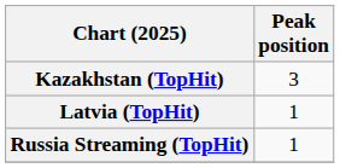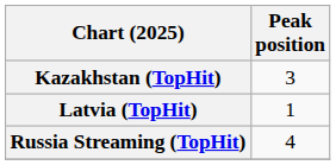Russia Streaming (TopHit) | Peak position: 1 -> 4
